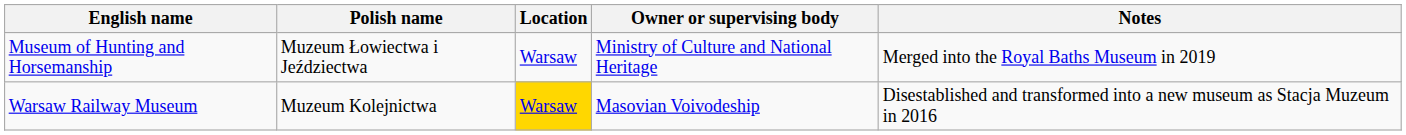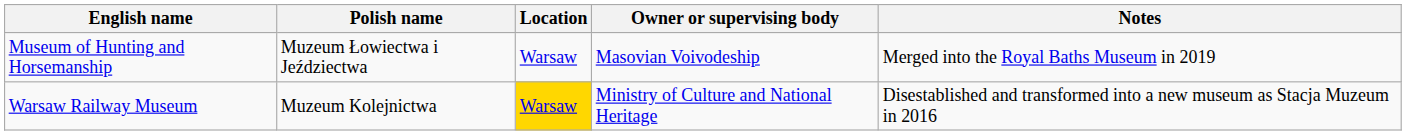Museum of Hunting and Horsemanship | Owner or supervising body: Ministry of Culture and National Heritage -> Masovian Voivodeship
Warsaw Railway Museum | Owner or supervising body: Masovian Voivodeship -> Ministry of Culture and National Heritage
